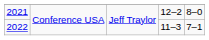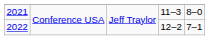2021 | column 4: 12–2 -> 11–3
2022 | column 4: 11–3 -> 12–2
